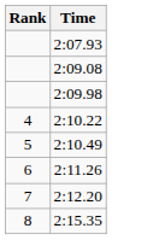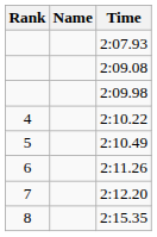+ column: Name
